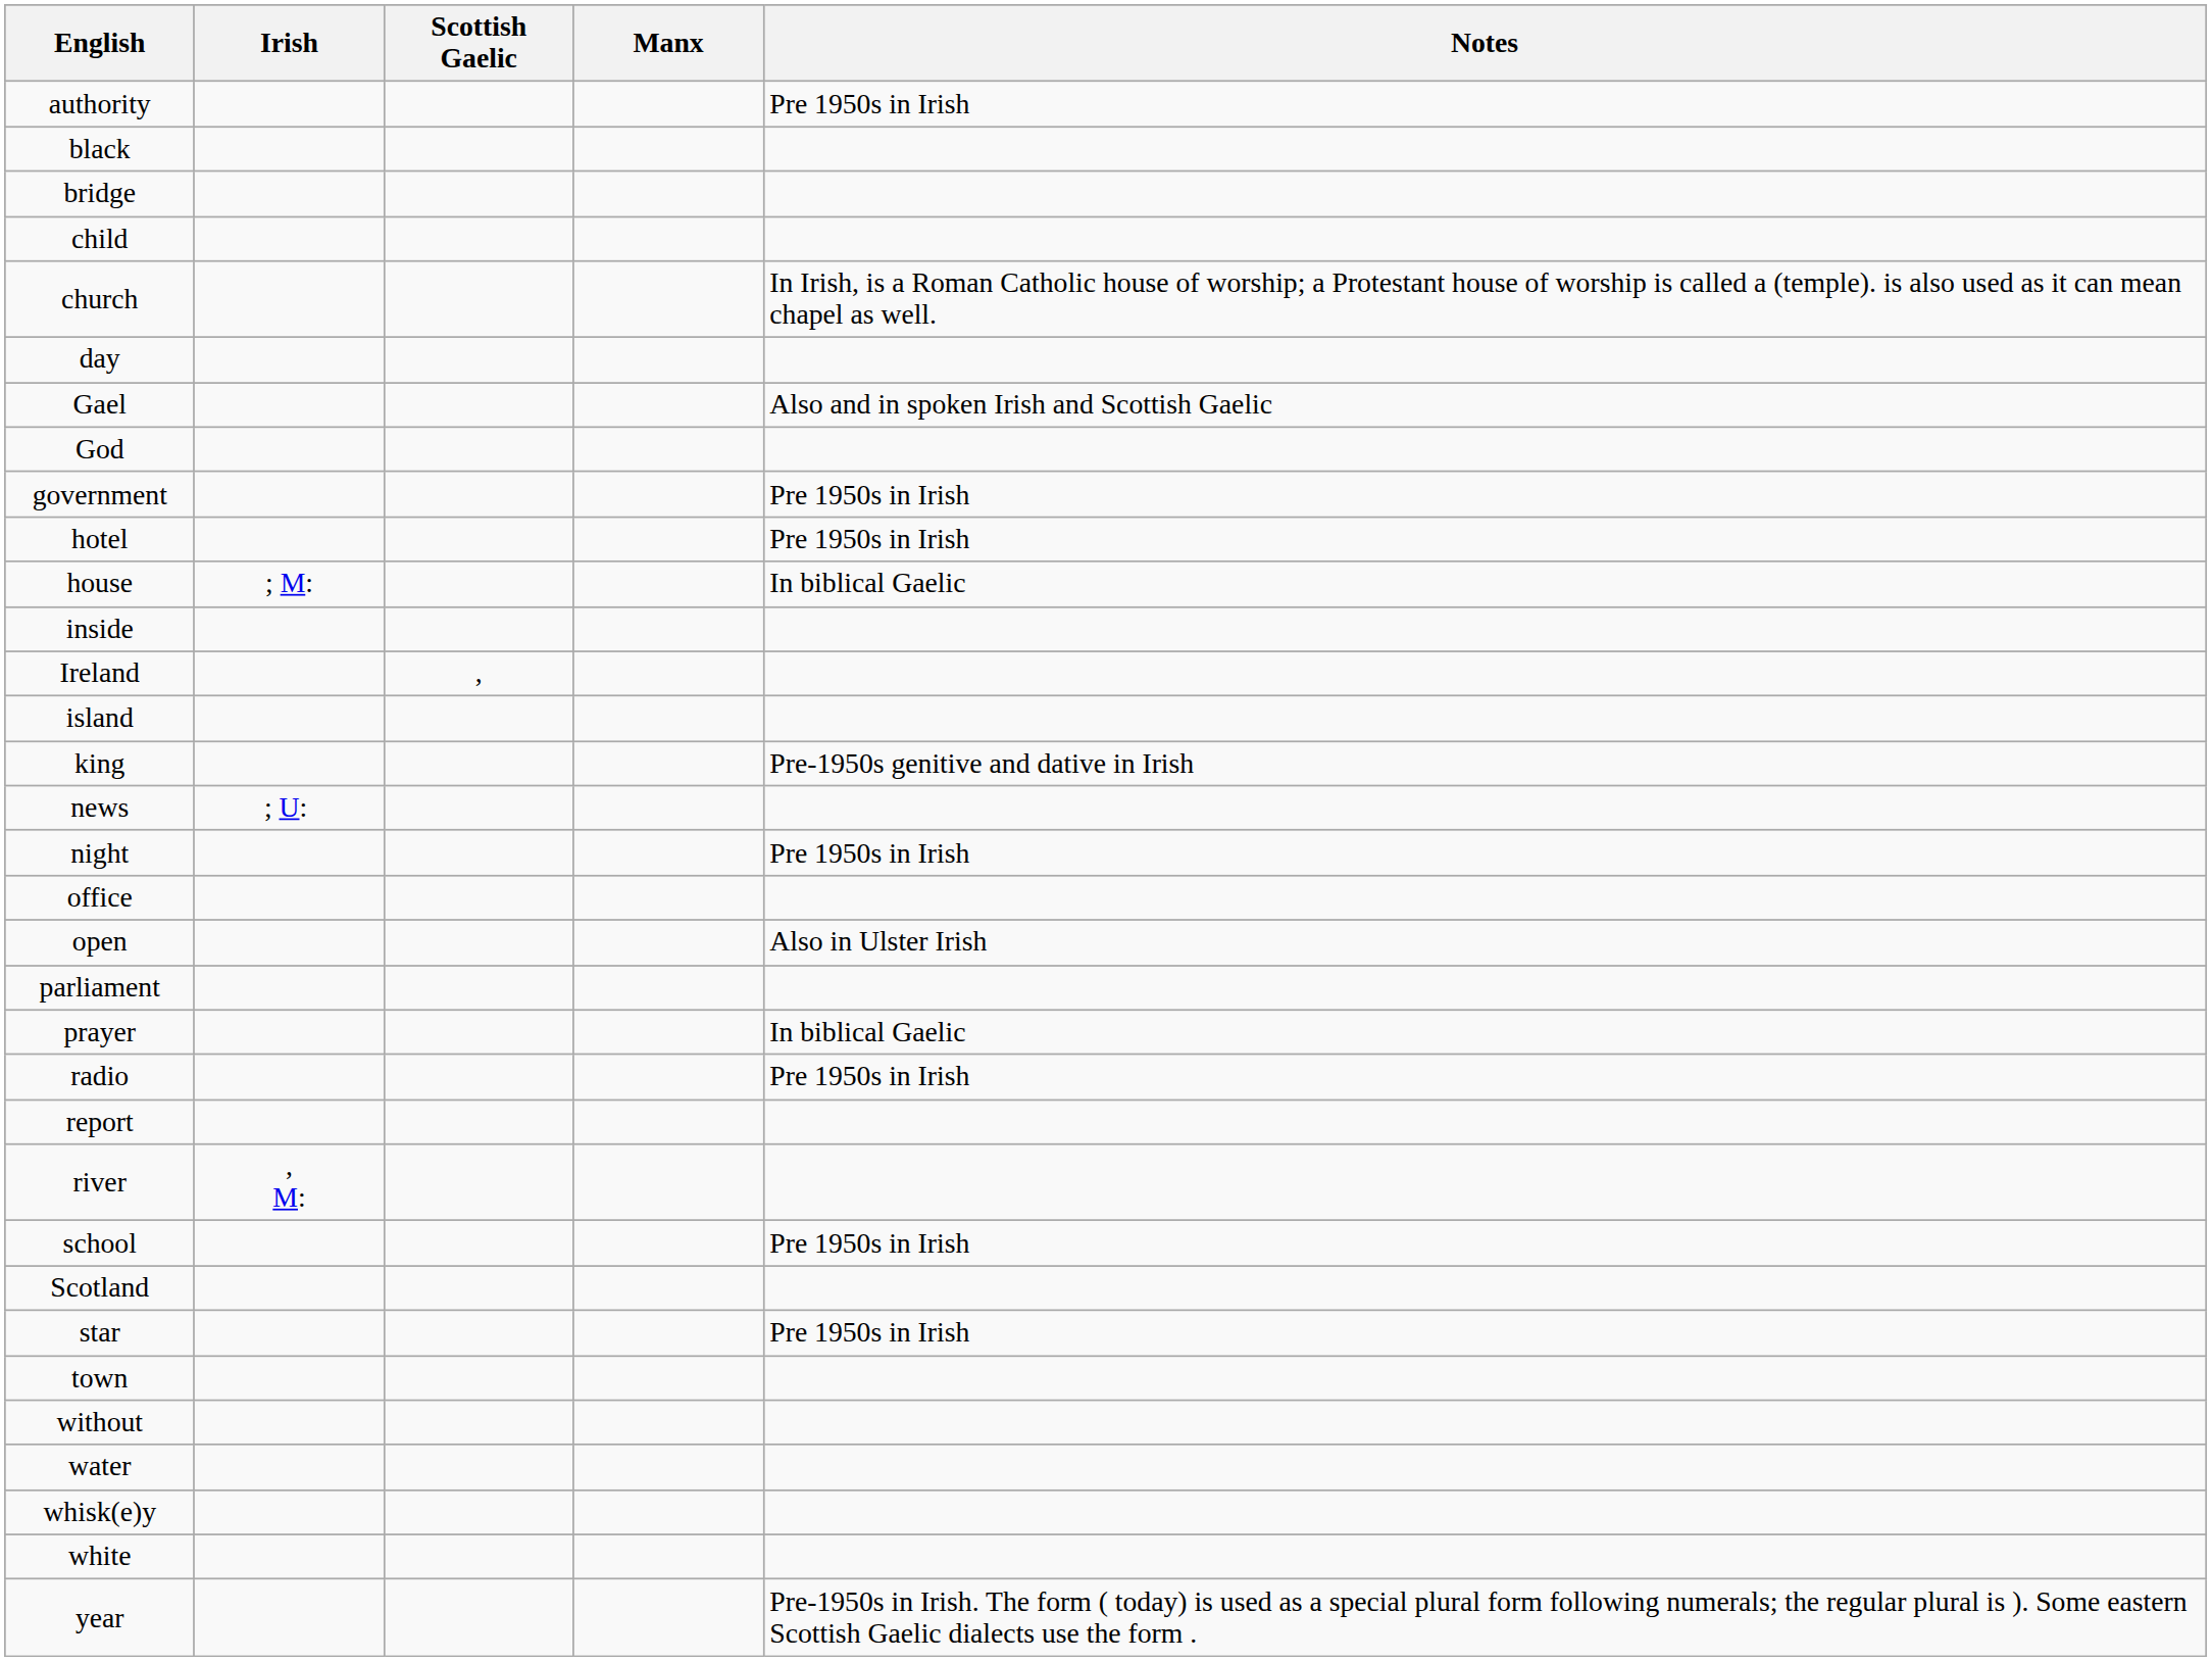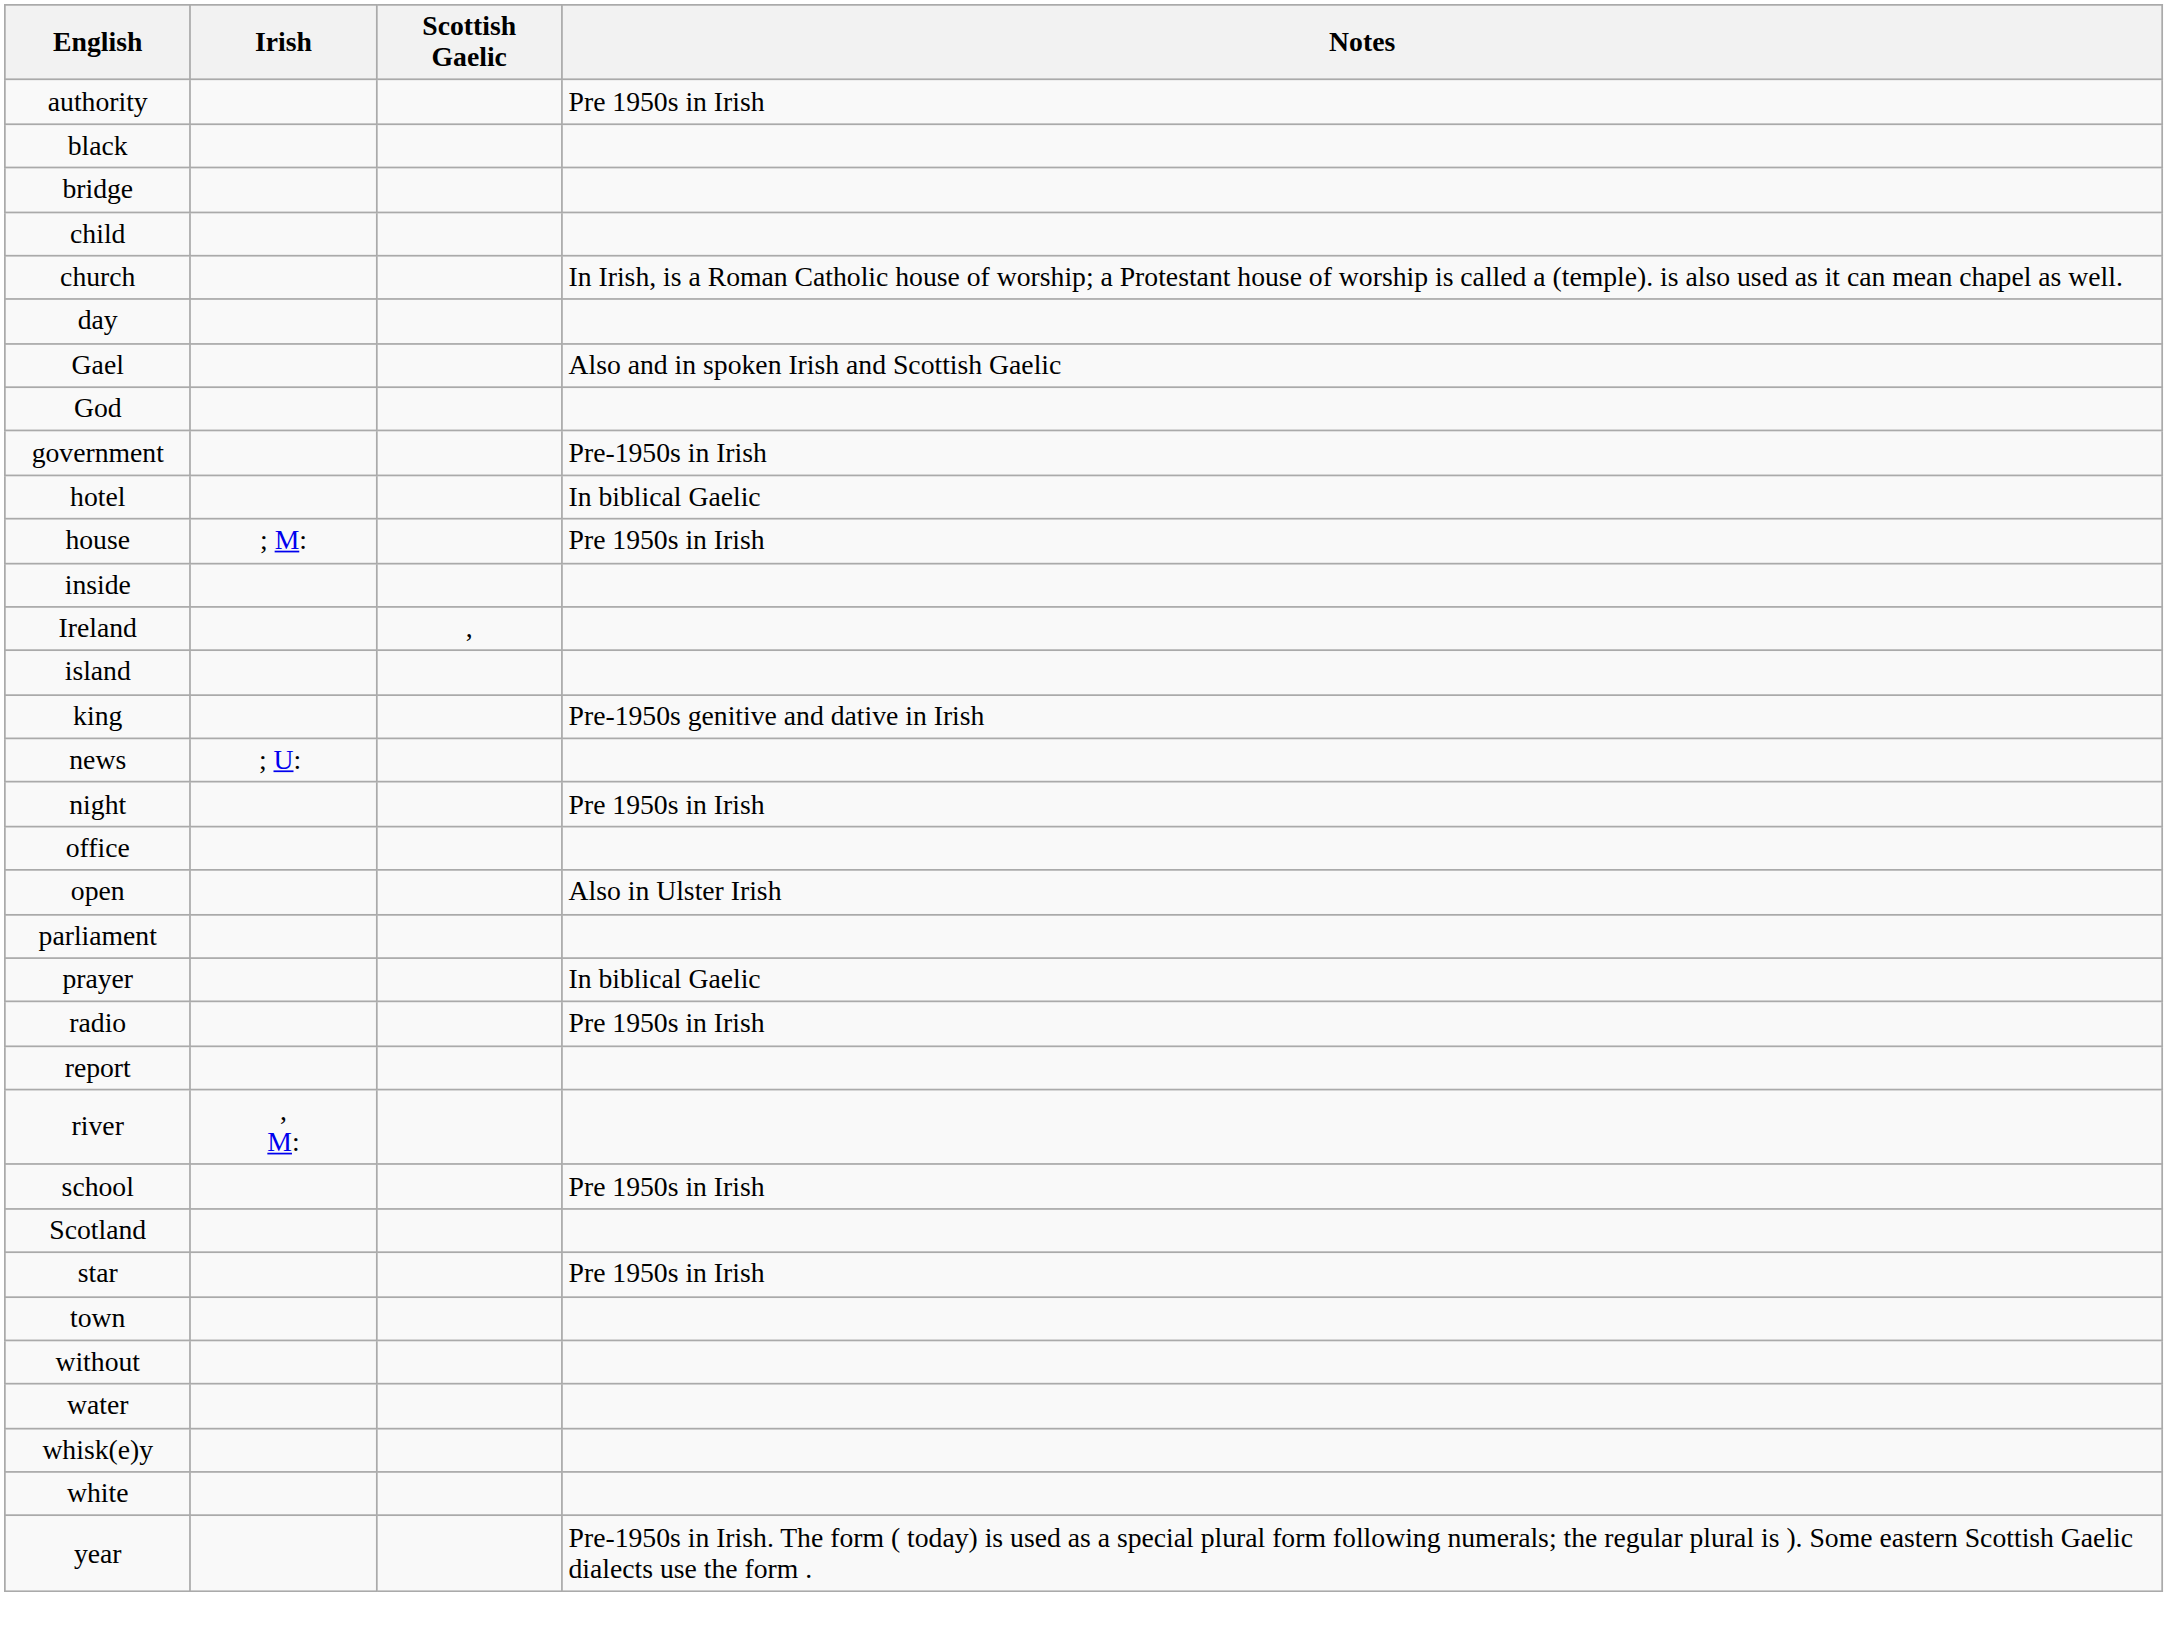- column: Manx
government | Notes: Pre 1950s in Irish -> Pre-1950s in Irish
hotel | Notes: Pre 1950s in Irish -> In biblical Gaelic
house | Notes: In biblical Gaelic -> Pre 1950s in Irish
